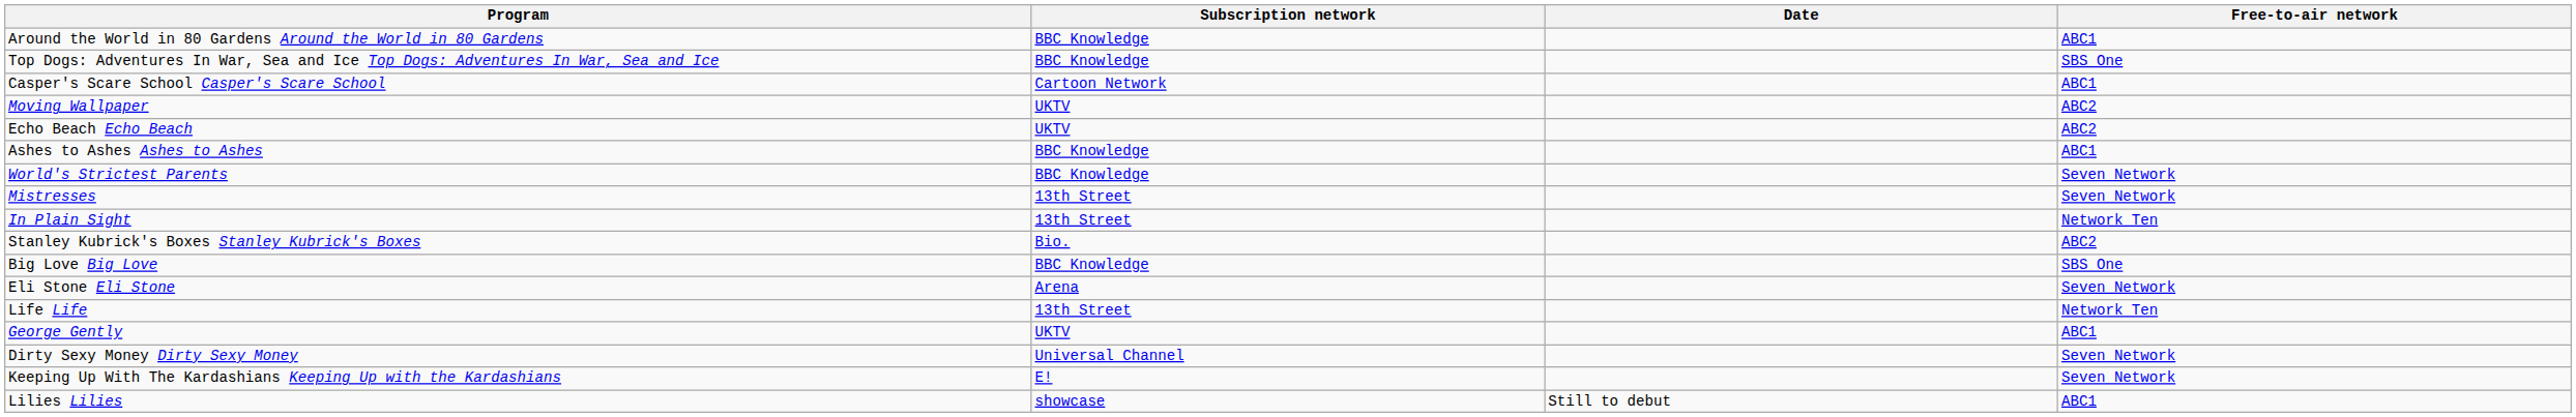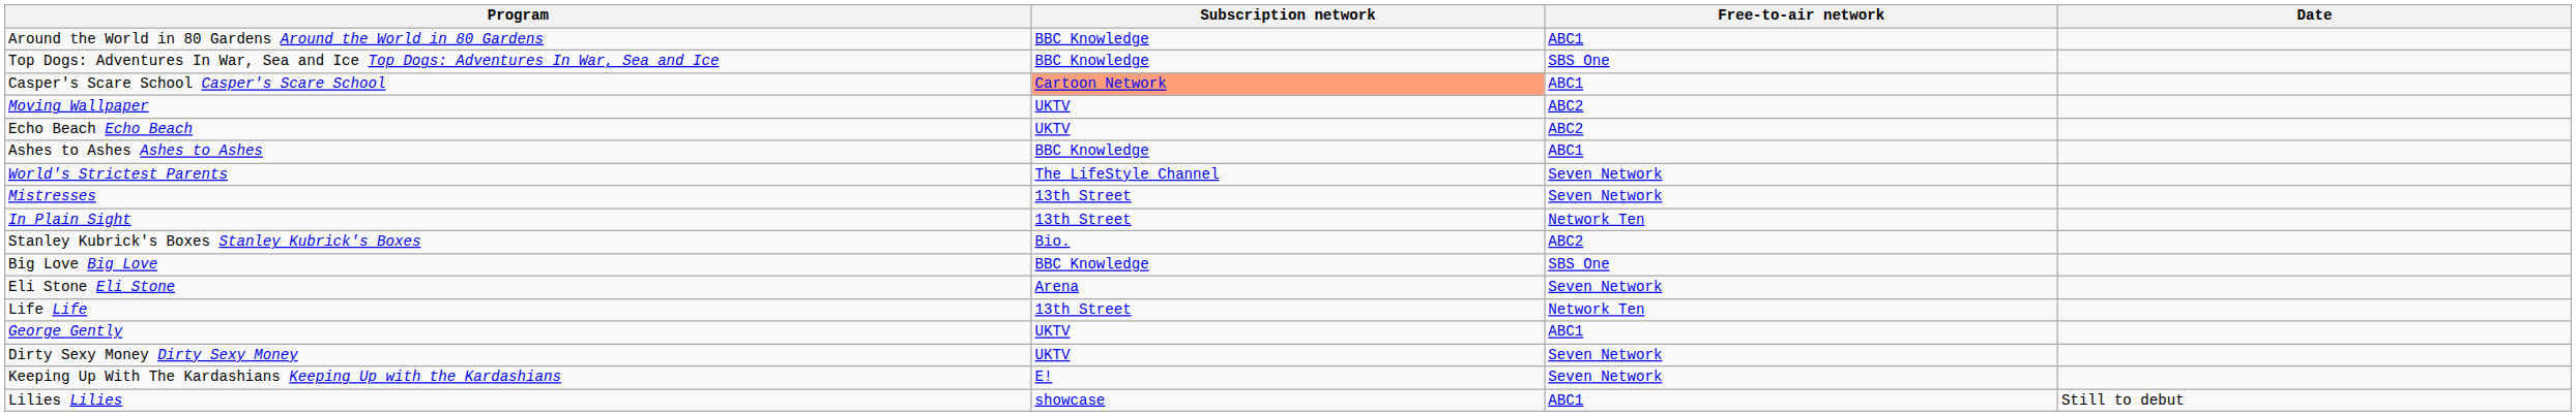columns swapped: Free-to-air network <-> Date
Casper's Scare School Casper's Scare School | Subscription network: no background -> lightsalmon background
World's Strictest Parents | Subscription network: BBC Knowledge -> The LifeStyle Channel
Dirty Sexy Money Dirty Sexy Money | Subscription network: Universal Channel -> UKTV
